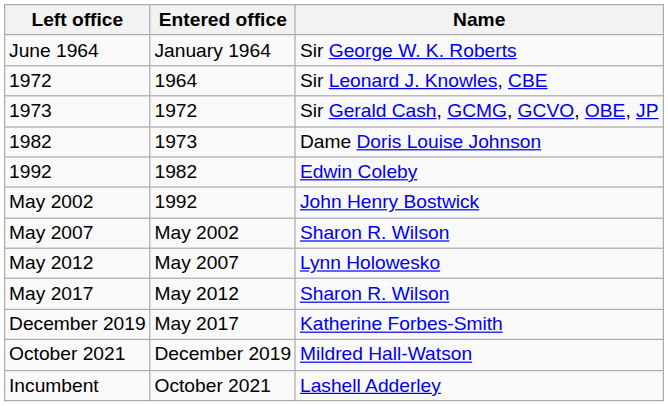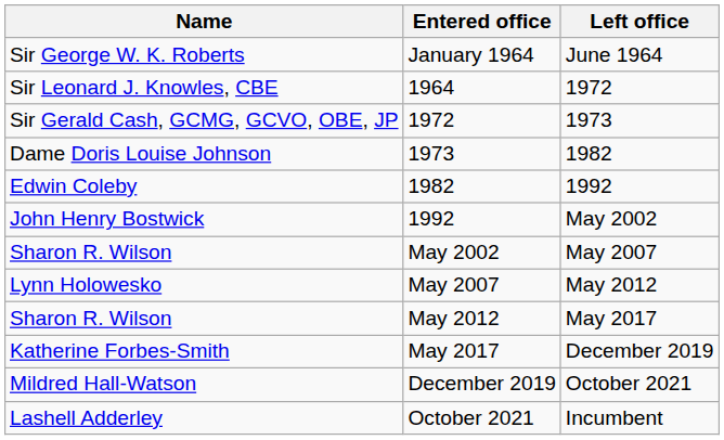columns swapped: Name <-> Left office
